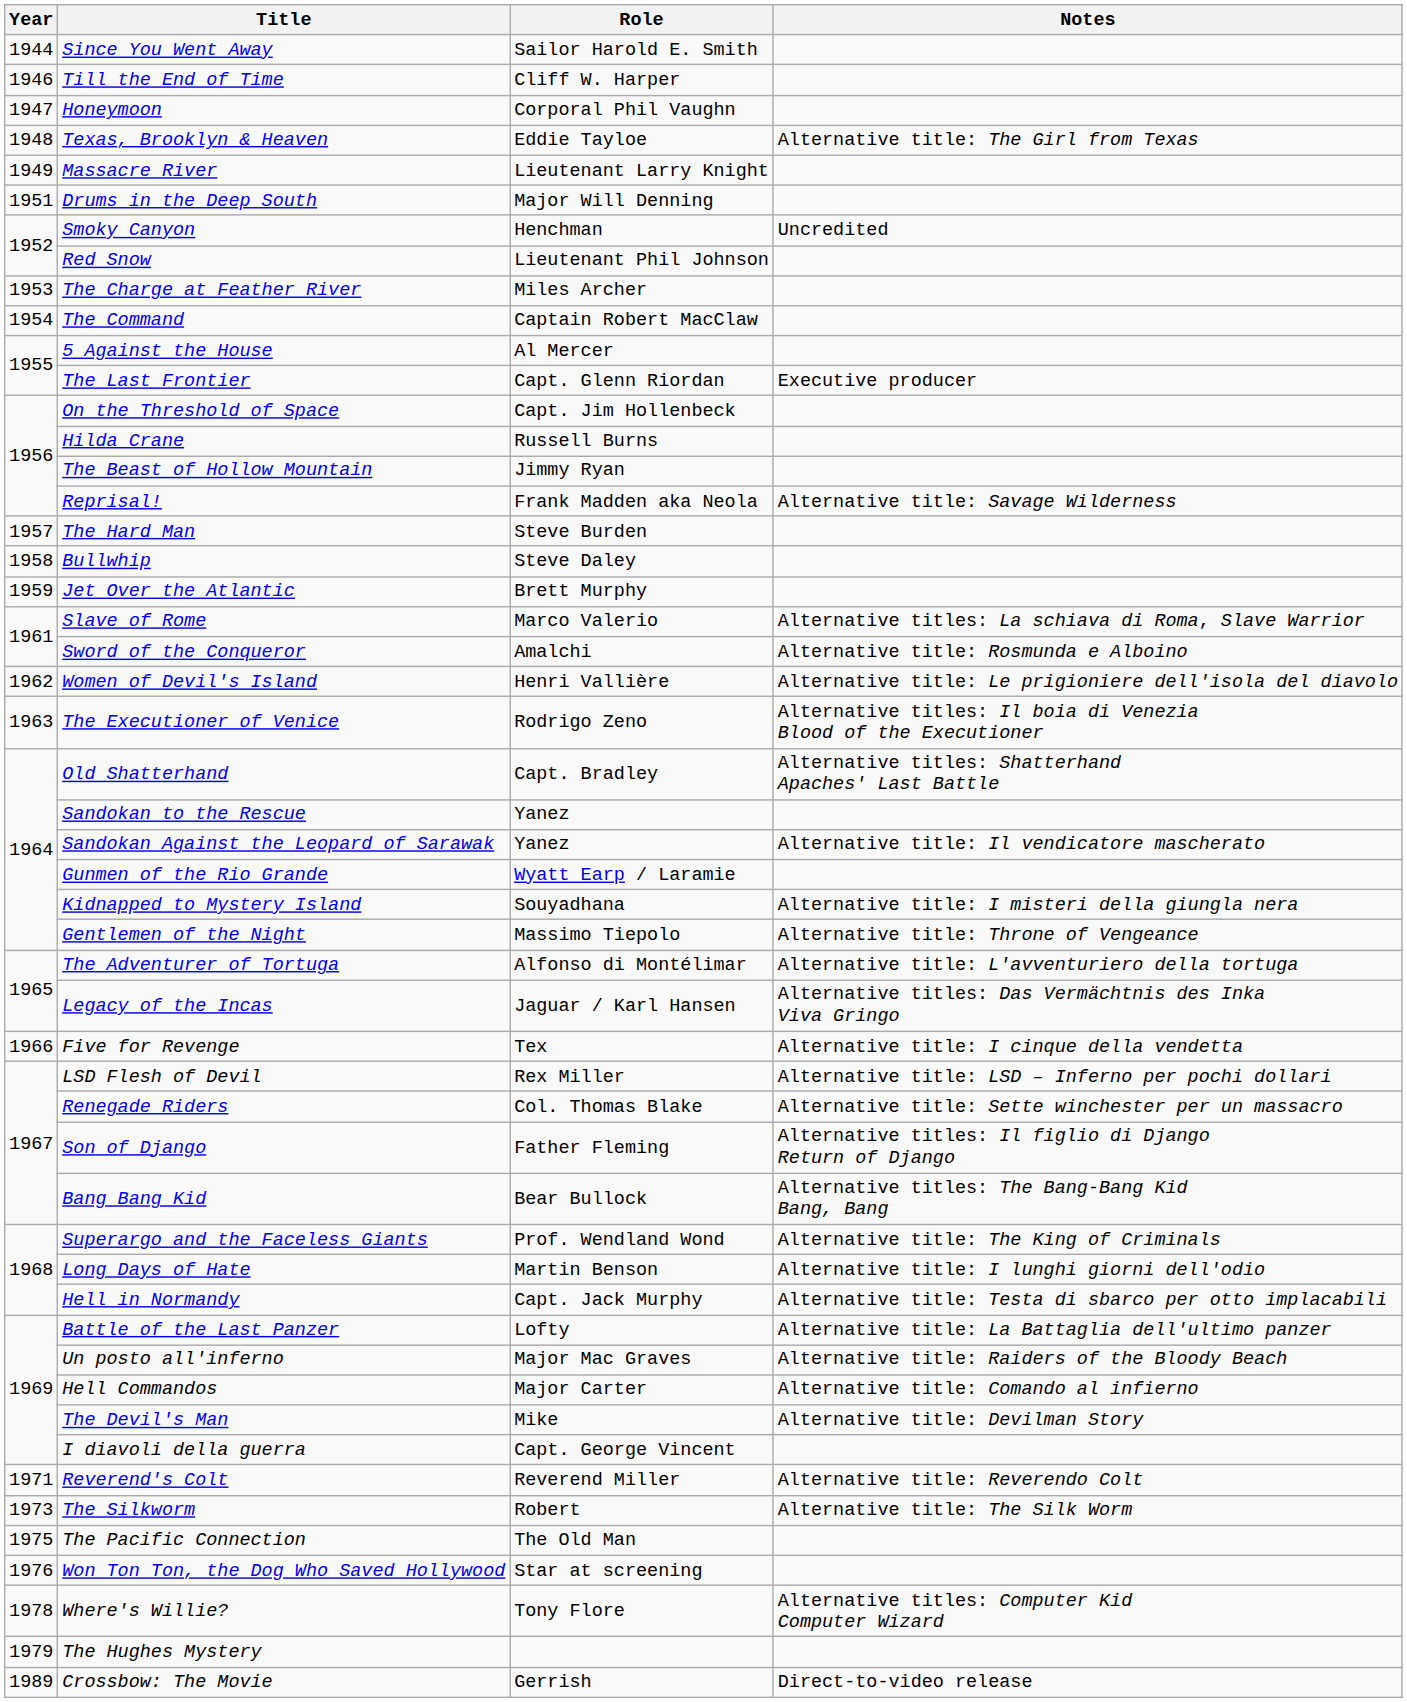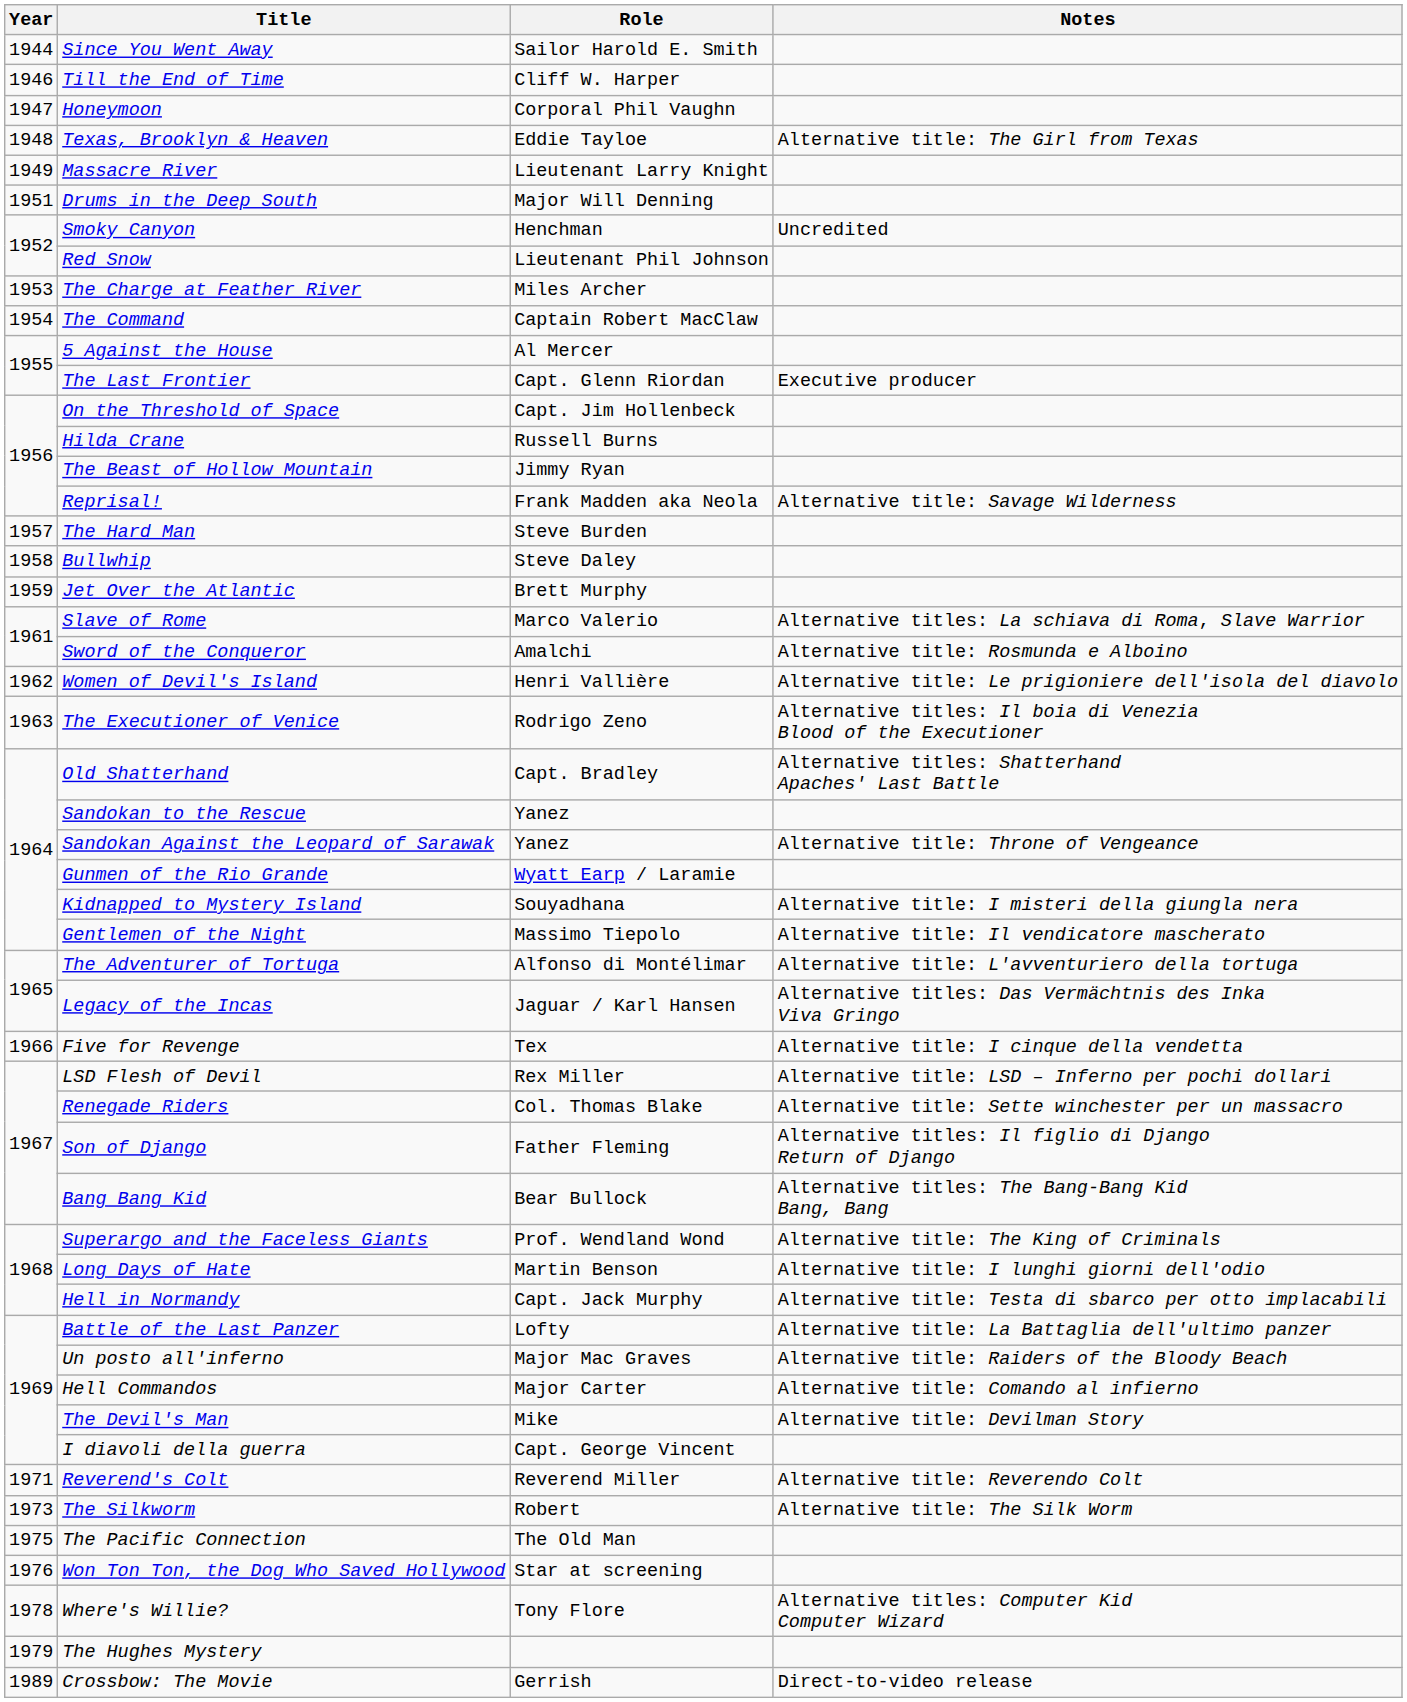Sandokan Against the Leopard of Sarawak | Notes: Alternative title: Il vendicatore mascherato -> Alternative title: Throne of Vengeance
Gentlemen of the Night | Notes: Alternative title: Throne of Vengeance -> Alternative title: Il vendicatore mascherato
